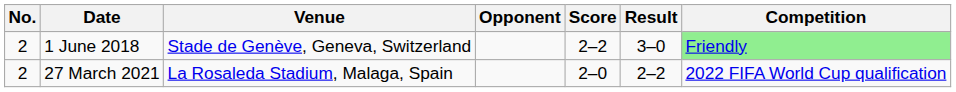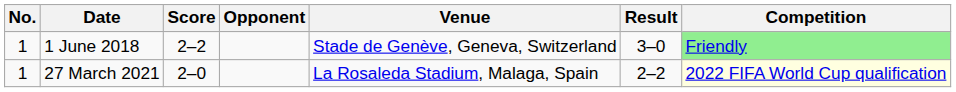columns swapped: Venue <-> Score
1 June 2018 | No.: 2 -> 1
27 March 2021 | No.: 2 -> 1
27 March 2021 | Competition: no background -> lightyellow background
